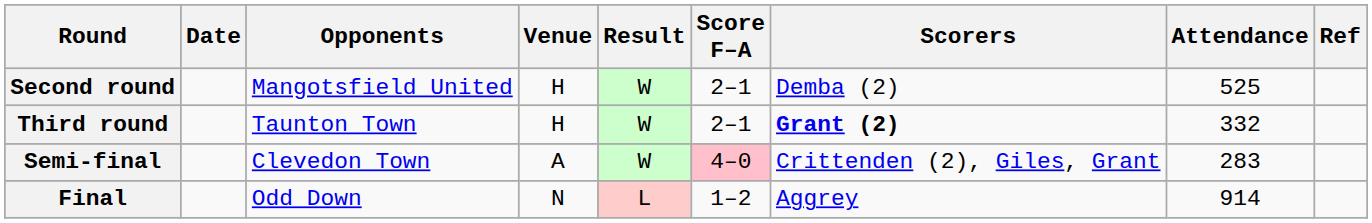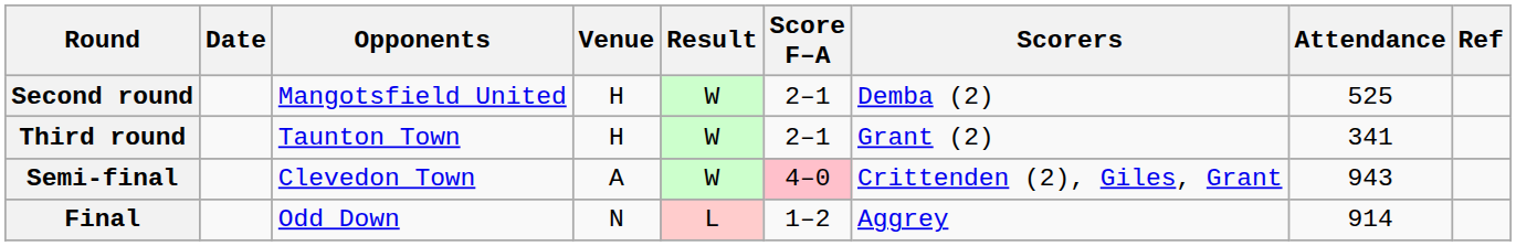Third round | Scorers: bold -> normal
Third round | Attendance: 332 -> 341
Semi-final | Attendance: 283 -> 943
